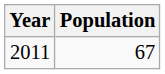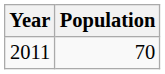2011 | Population: 67 -> 70
